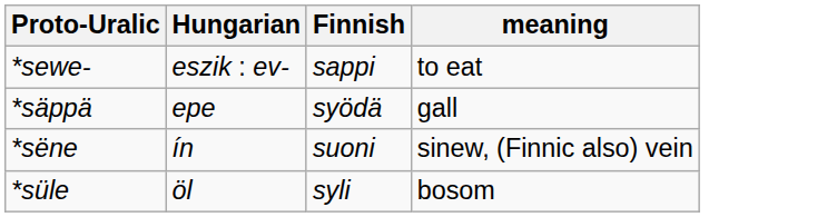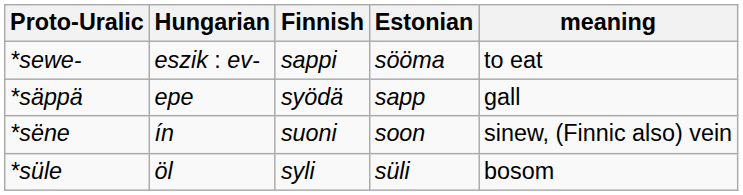+ column: Estonian | sööma | sapp | soon | süli
